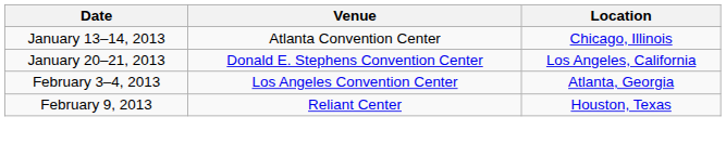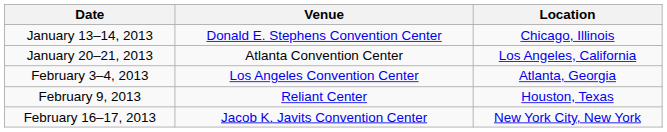January 13–14, 2013 | Venue: Atlanta Convention Center -> Donald E. Stephens Convention Center
January 20–21, 2013 | Venue: Donald E. Stephens Convention Center -> Atlanta Convention Center
+ row: February 16–17, 2013 | Jacob K. Javits Convention Center | New York City, New York
